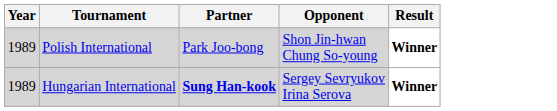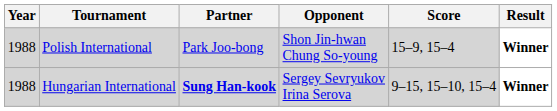+ column: Score | 15–9, 15–4 | 9–15, 15–10, 15–4
Polish International | Year: 1989 -> 1988
Hungarian International | Year: 1989 -> 1988
